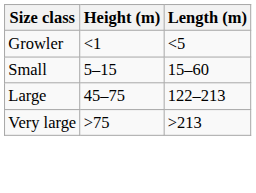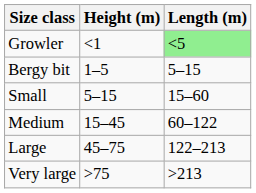Growler | Length (m): no background -> lightgreen background
+ row: Bergy bit | 1–5 | 5–15
+ row: Medium | 15–45 | 60–122
